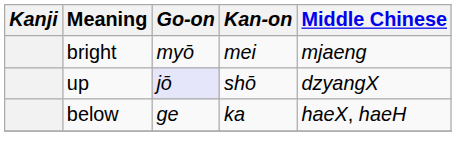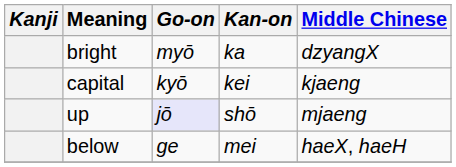bright | Kan-on: mei -> ka
bright | Middle Chinese: mjaeng -> dzyangX
+ row: capital | kyō | kei | kjaeng
up | Middle Chinese: dzyangX -> mjaeng
below | Kan-on: ka -> mei
